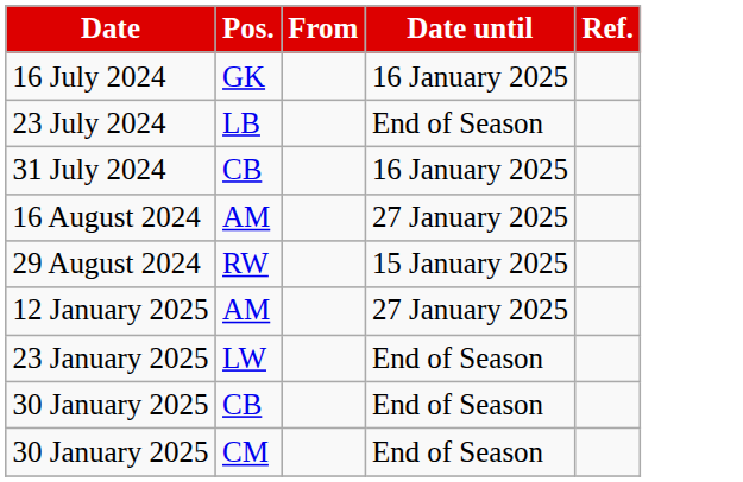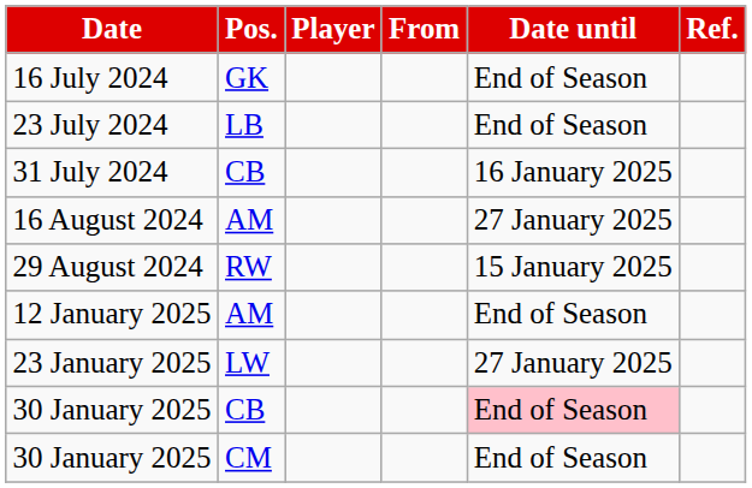+ column: Player
16 July 2024 | Date until: 16 January 2025 -> End of Season
12 January 2025 | Date until: 27 January 2025 -> End of Season
23 January 2025 | Date until: End of Season -> 27 January 2025
30 January 2025 / CB | Date until: no background -> pink background
